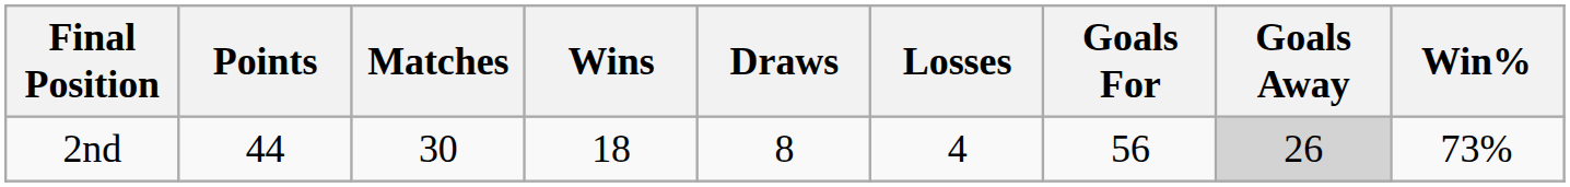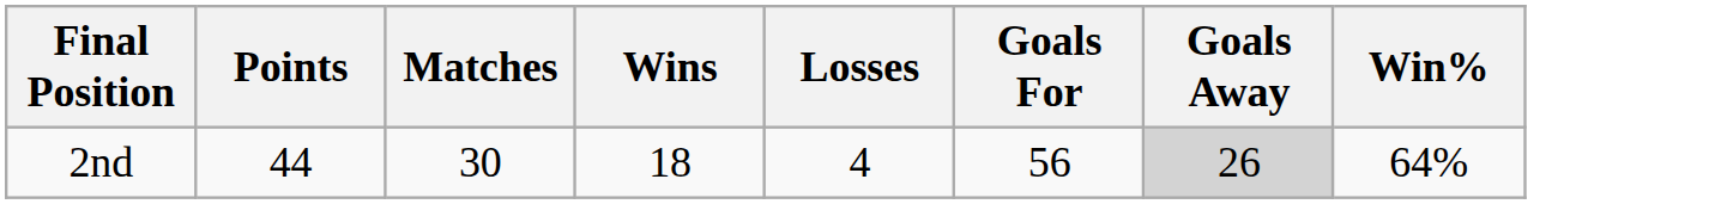- column: Draws | 8
2nd | Win%: 73% -> 64%
